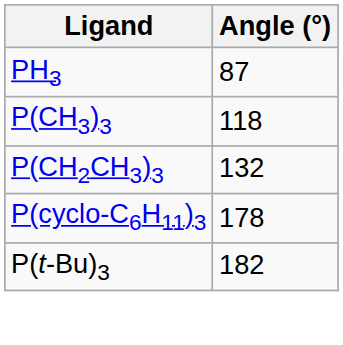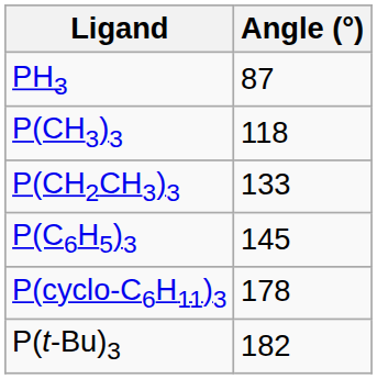P(CH2CH3)3 | Angle (°): 132 -> 133
+ row: P(C6H5)3 | 145
